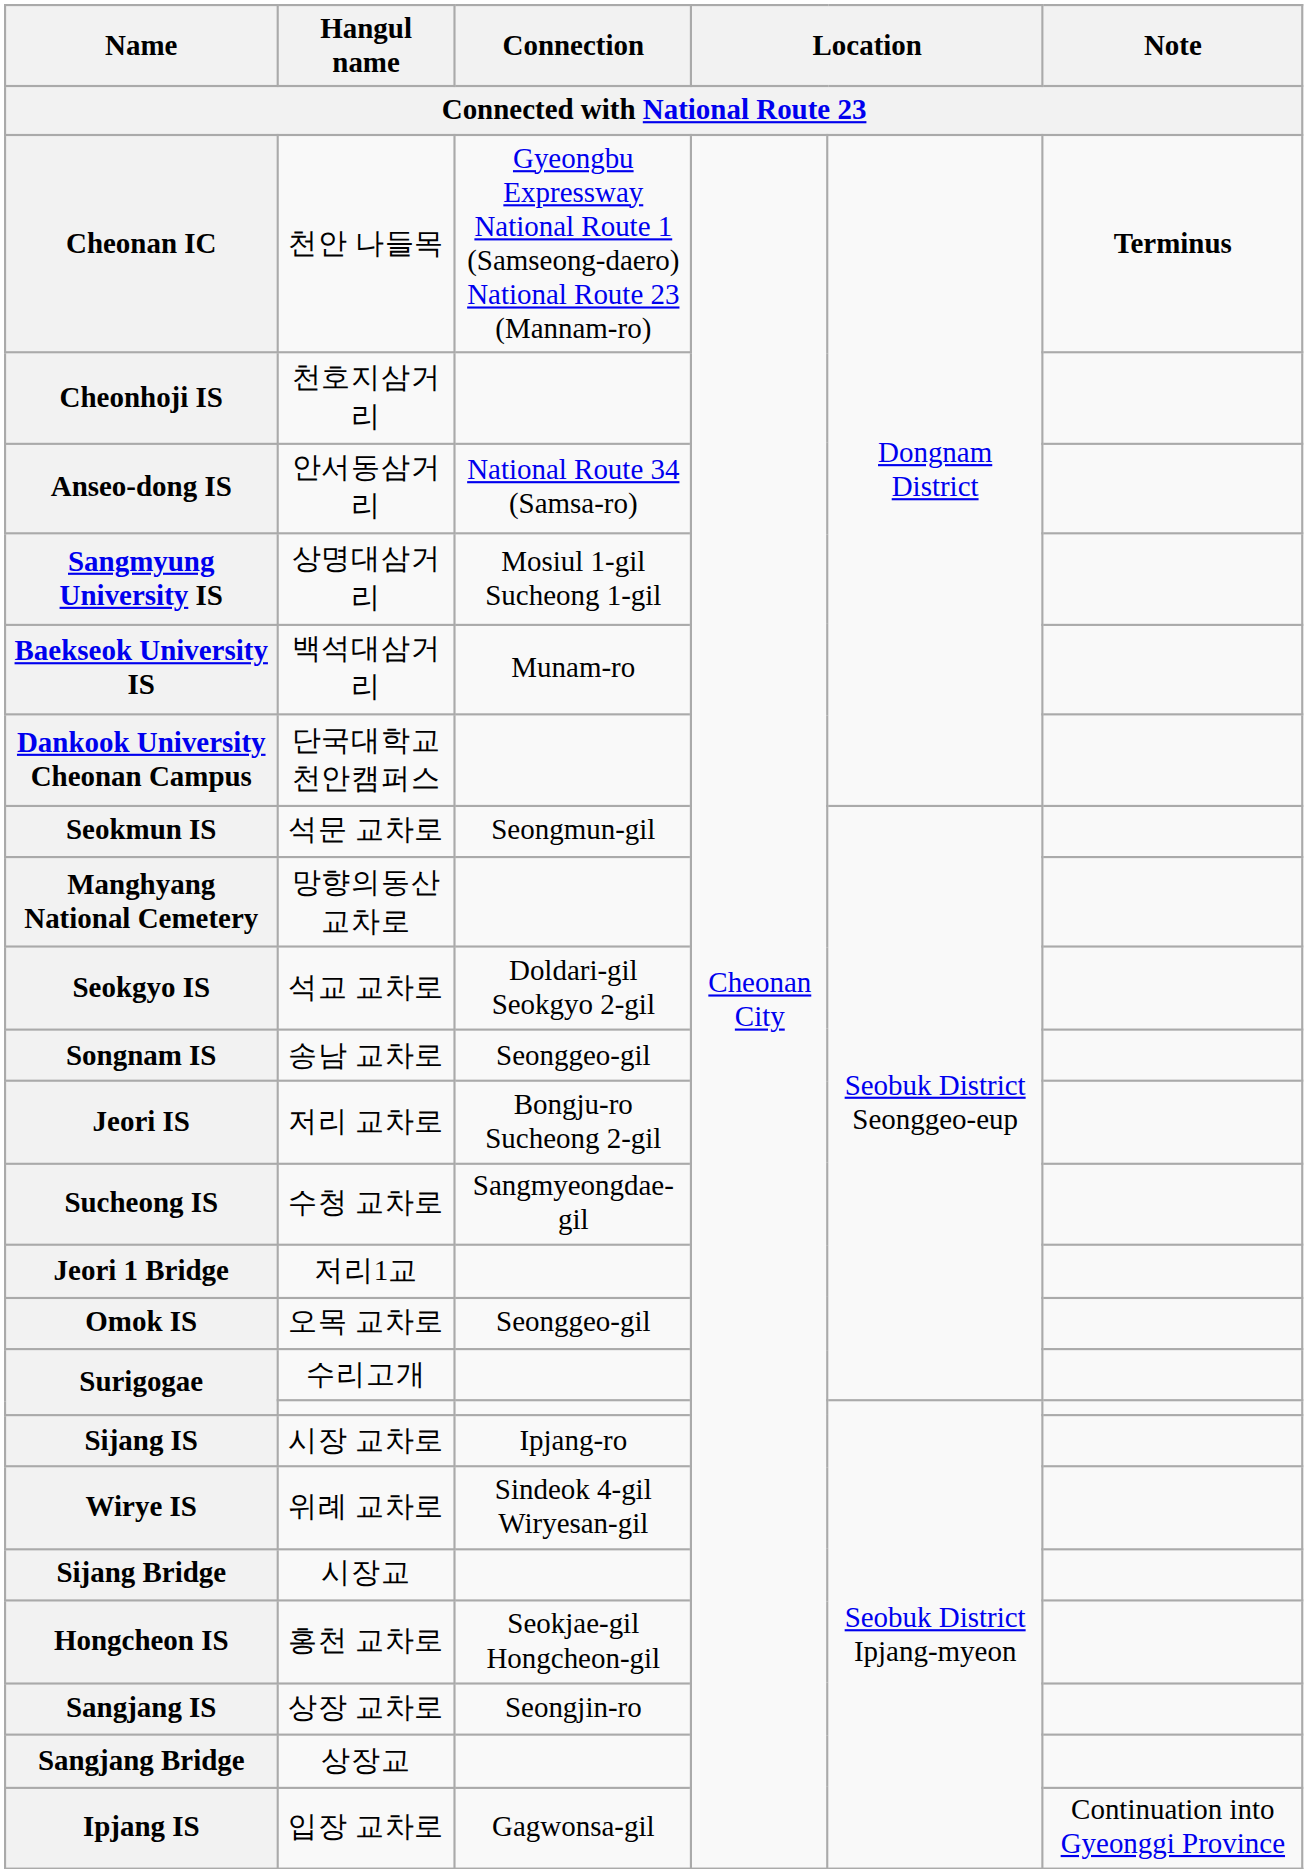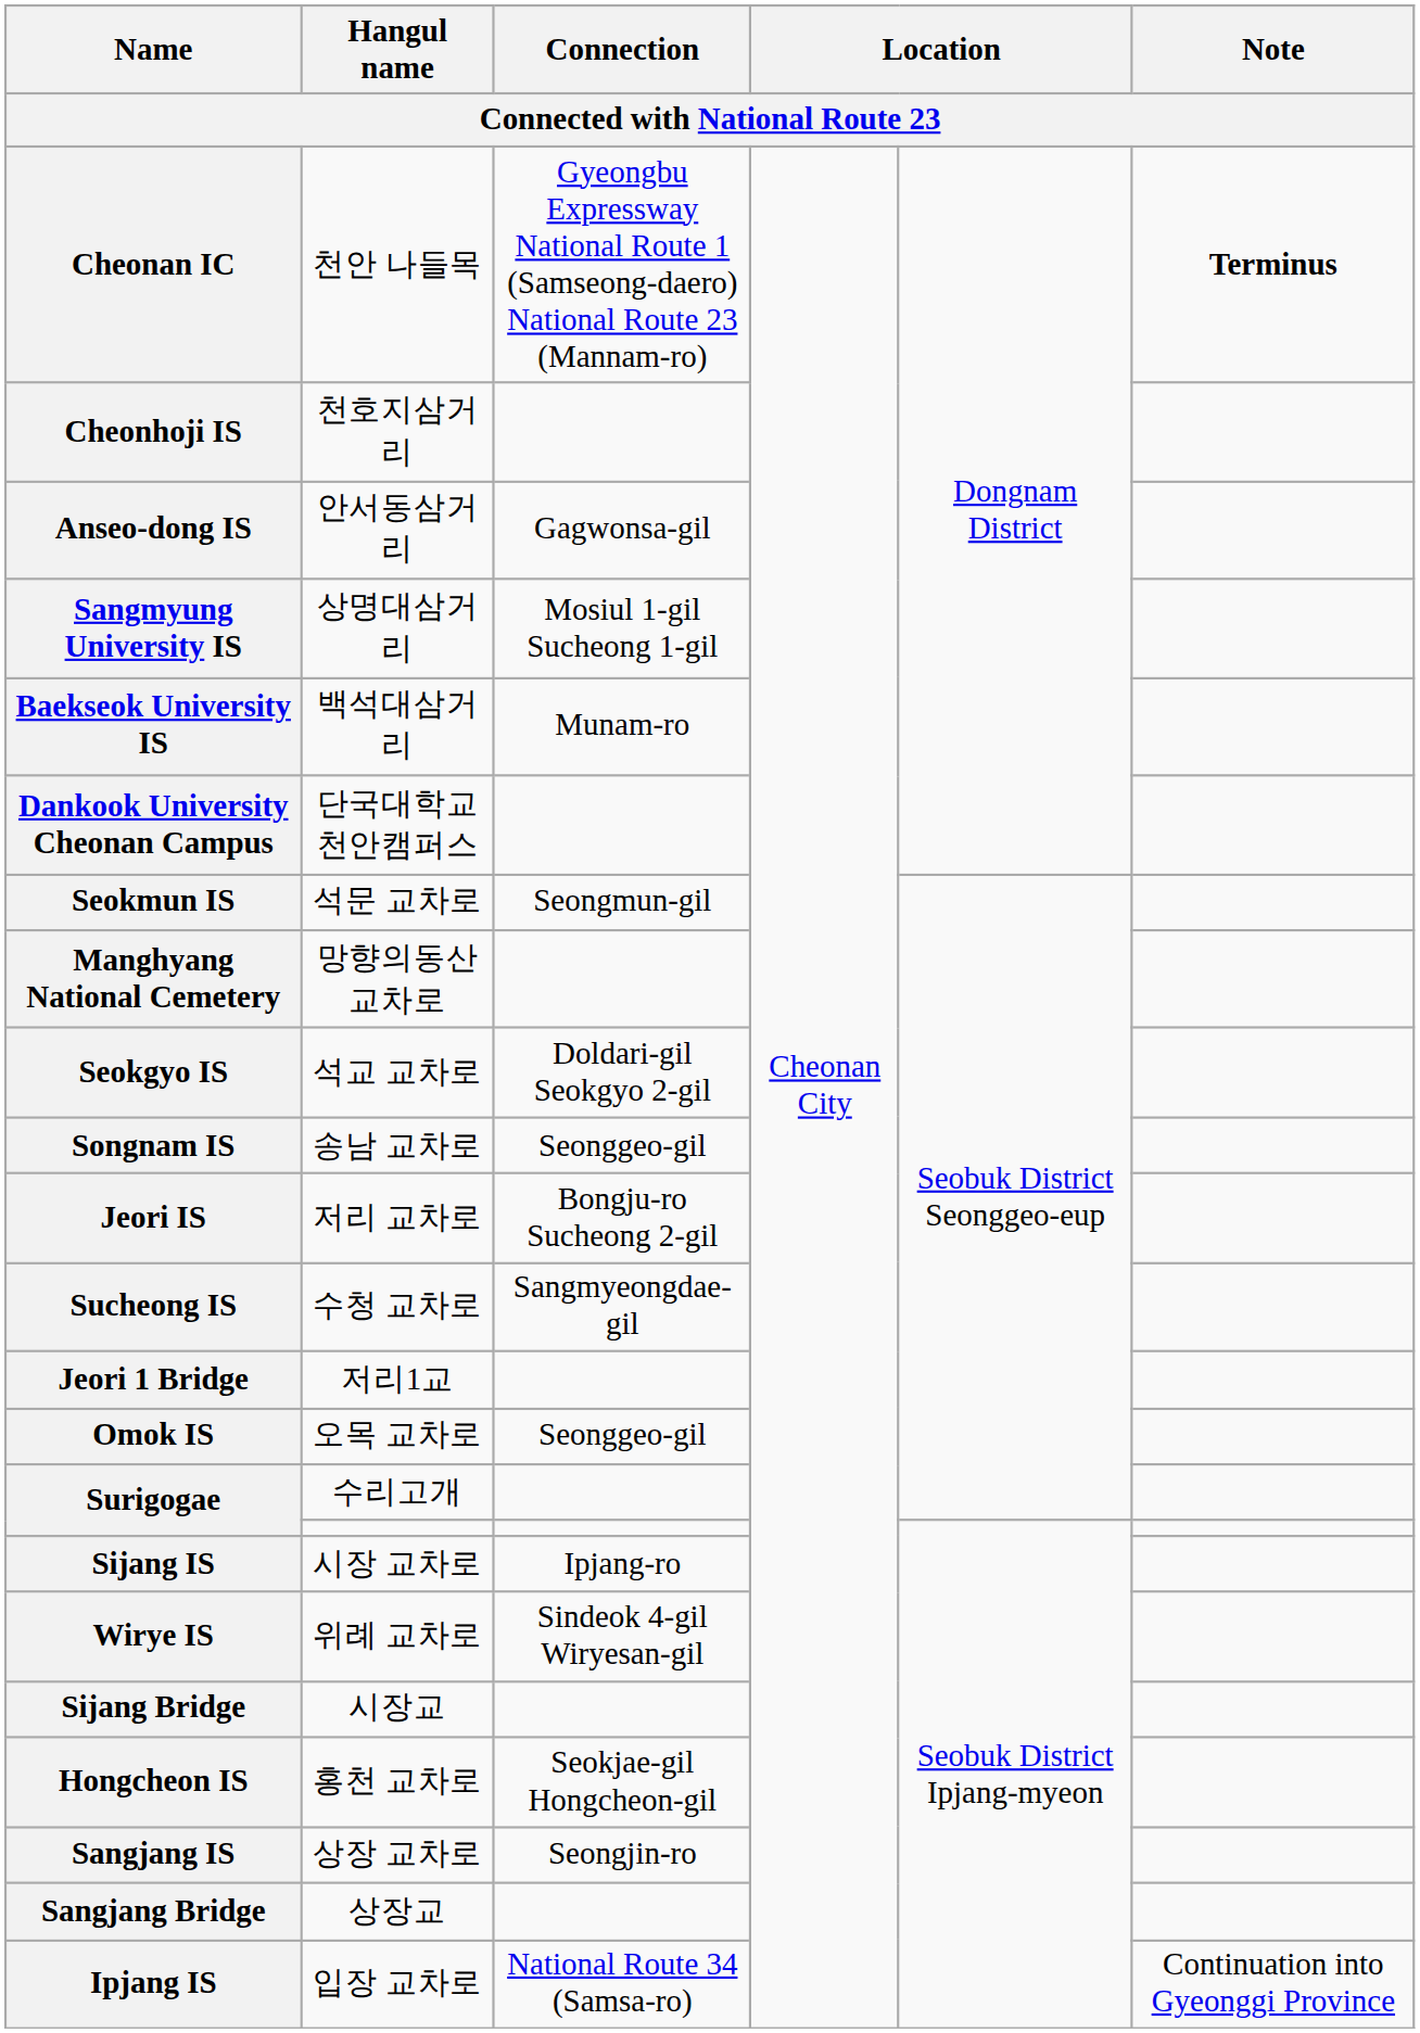Anseo-dong IS | Connection: National Route 34 (Samsa-ro) -> Gagwonsa-gil
Ipjang IS | Connection: Gagwonsa-gil -> National Route 34 (Samsa-ro)
